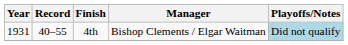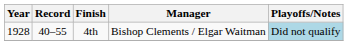4th | Year: 1931 -> 1928
